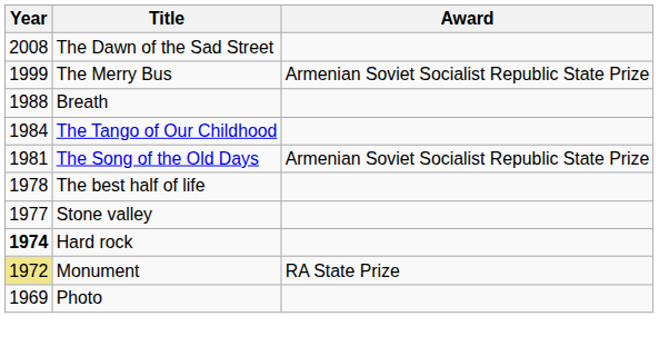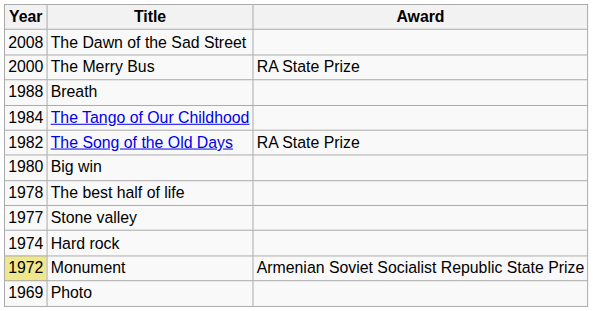The Merry Bus | Year: 1999 -> 2000
The Merry Bus | Award: Armenian Soviet Socialist Republic State Prize -> RA State Prize
The Song of the Old Days | Year: 1981 -> 1982
The Song of the Old Days | Award: Armenian Soviet Socialist Republic State Prize -> RA State Prize
+ row: 1980 | Big win
Hard rock | Year: bold -> normal
Monument | Award: RA State Prize -> Armenian Soviet Socialist Republic State Prize
